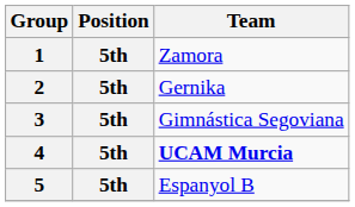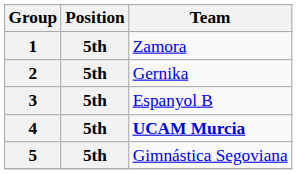3 | Team: Gimnástica Segoviana -> Espanyol B
5 | Team: Espanyol B -> Gimnástica Segoviana
